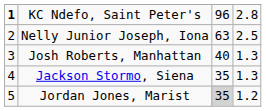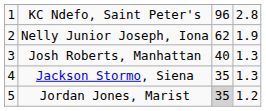KC Ndefo, Saint Peter's | column 1: bold -> normal
Nelly Junior Joseph, Iona | column 3: 63 -> 62
Nelly Junior Joseph, Iona | column 4: 2.5 -> 1.9
